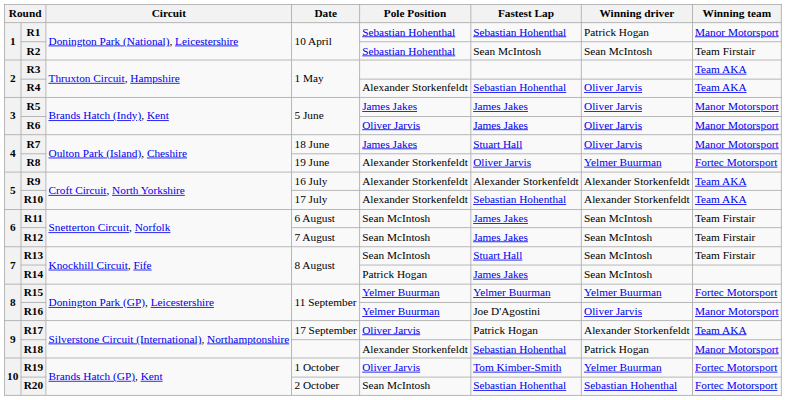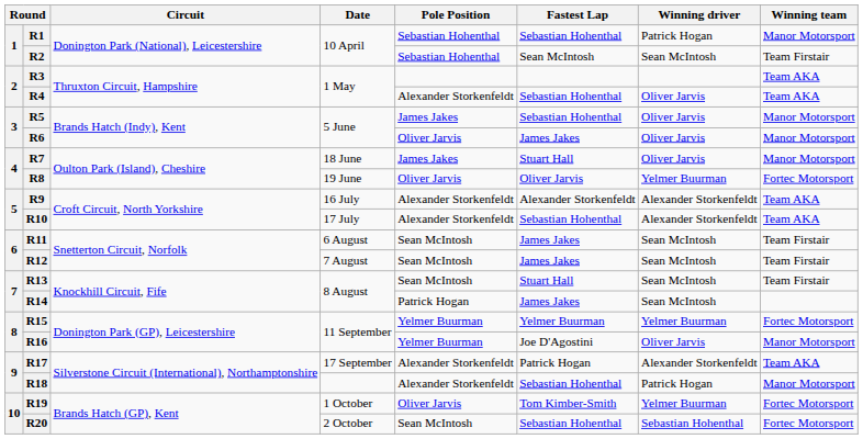R5 | Fastest Lap: James Jakes -> Sebastian Hohenthal
R8 | Pole Position: Alexander Storkenfeldt -> Oliver Jarvis
R17 | Pole Position: Oliver Jarvis -> Alexander Storkenfeldt
